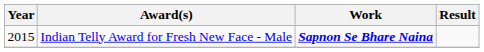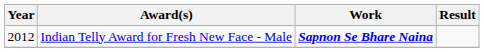Indian Telly Award for Fresh New Face - Male | Year: 2015 -> 2012
